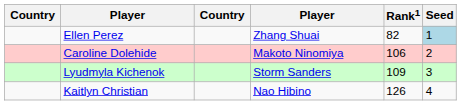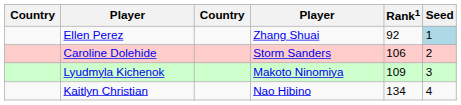Ellen Perez | Rank1: 82 -> 92
Caroline Dolehide | column 4: Makoto Ninomiya -> Storm Sanders
Lyudmyla Kichenok | column 4: Storm Sanders -> Makoto Ninomiya
Kaitlyn Christian | Rank1: 126 -> 134
